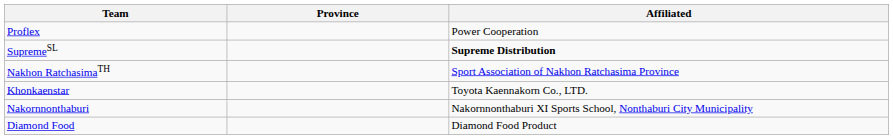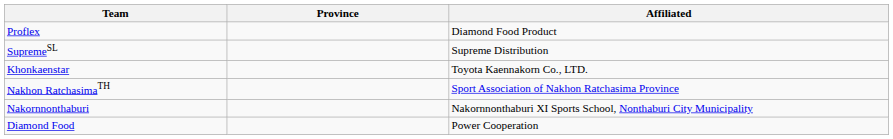Proflex | Affiliated: Power Cooperation -> Diamond Food Product
SupremeSL | Affiliated: bold -> normal
rows swapped: Khonkaenstar <-> Nakhon RatchasimaTH
Diamond Food | Affiliated: Diamond Food Product -> Power Cooperation
